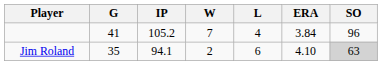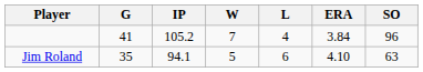Jim Roland | W: 2 -> 5
Jim Roland | SO: lightgrey background -> no background
